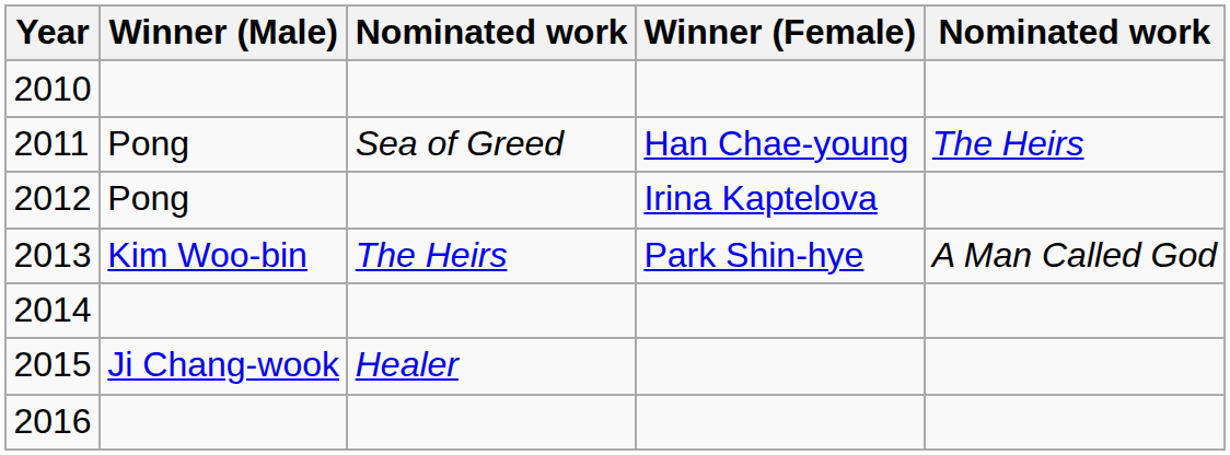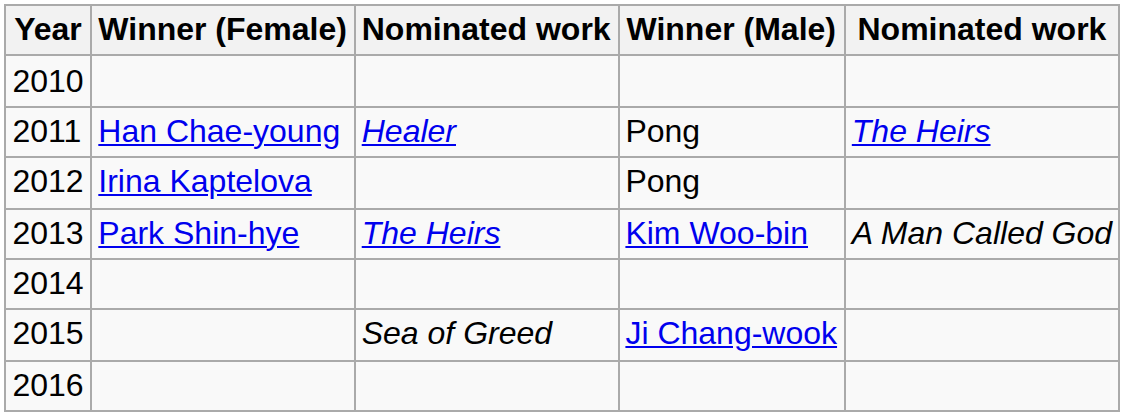columns swapped: Winner (Male) <-> Winner (Female)
2011 | column 3: Sea of Greed -> Healer
2015 | column 3: Healer -> Sea of Greed
